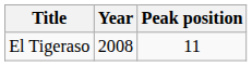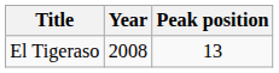El Tigeraso | Peak position: 11 -> 13
